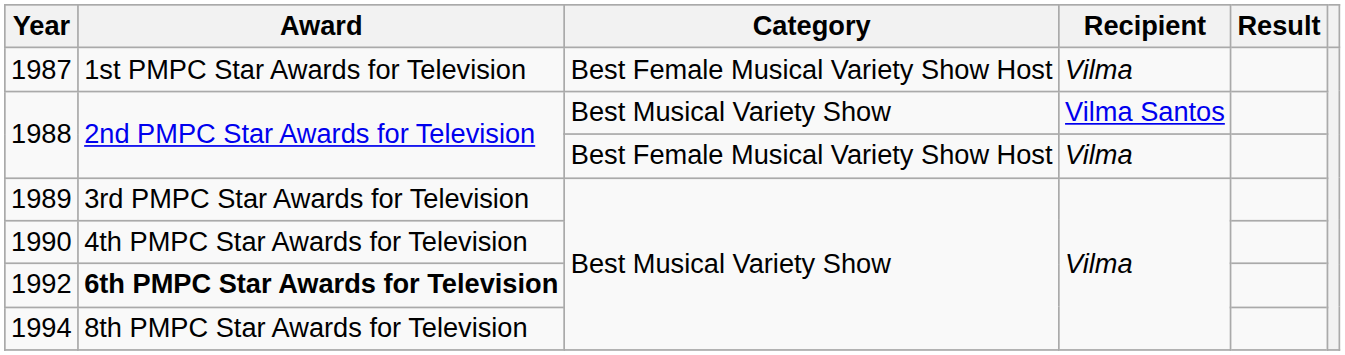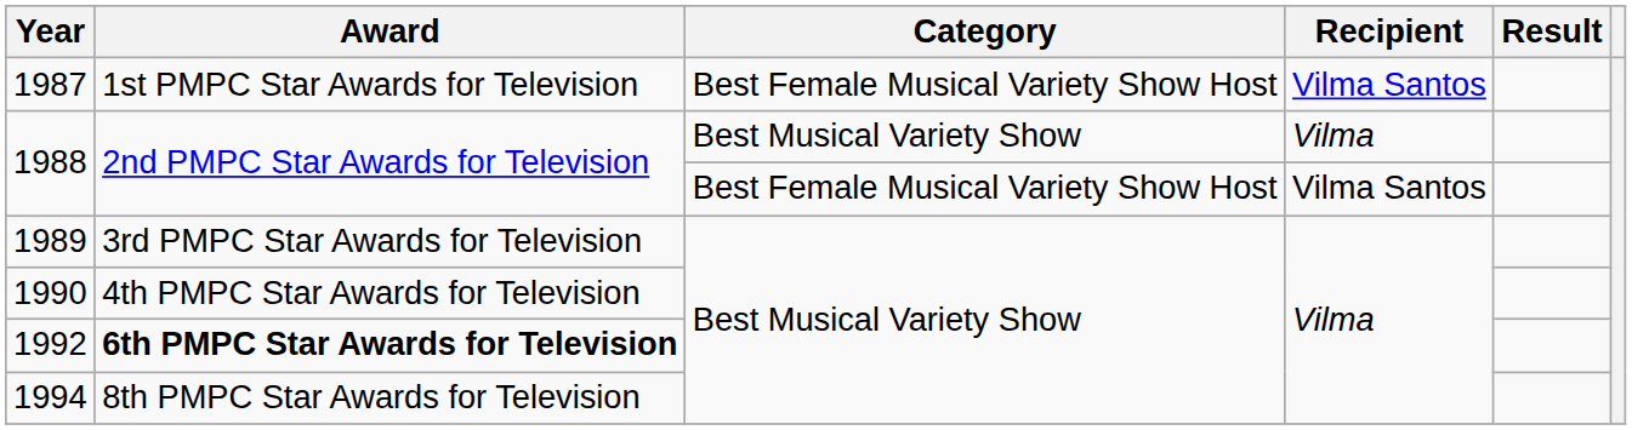1987 | Recipient: Vilma -> Vilma Santos
1988 / Best Musical Variety Show | Recipient: Vilma Santos -> Vilma
1988 / Best Female Musical Variety Show Host | Recipient: Vilma -> Vilma Santos
